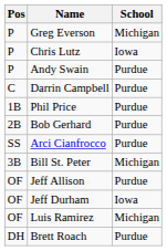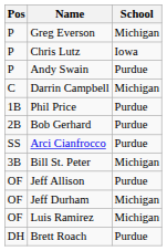Darrin Campbell | School: Purdue -> Michigan
Jeff Durham | School: Iowa -> Michigan
